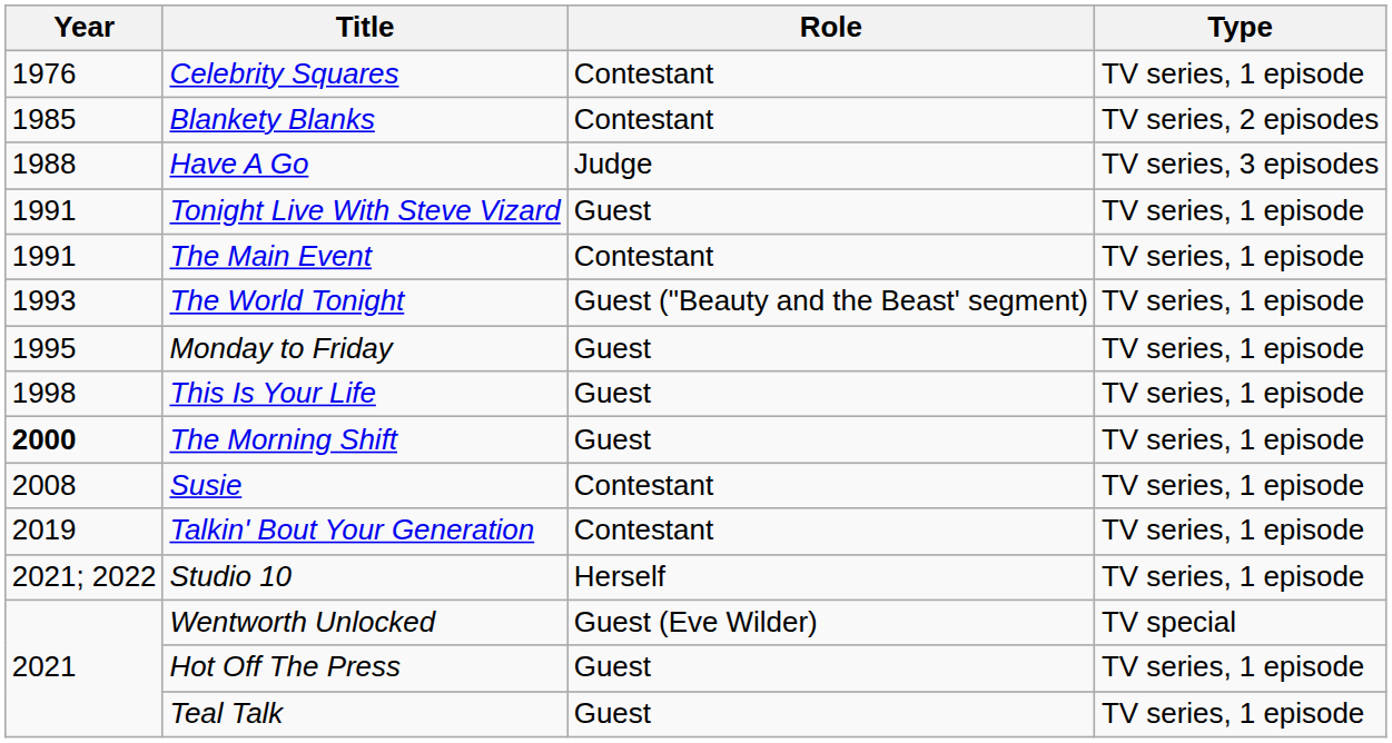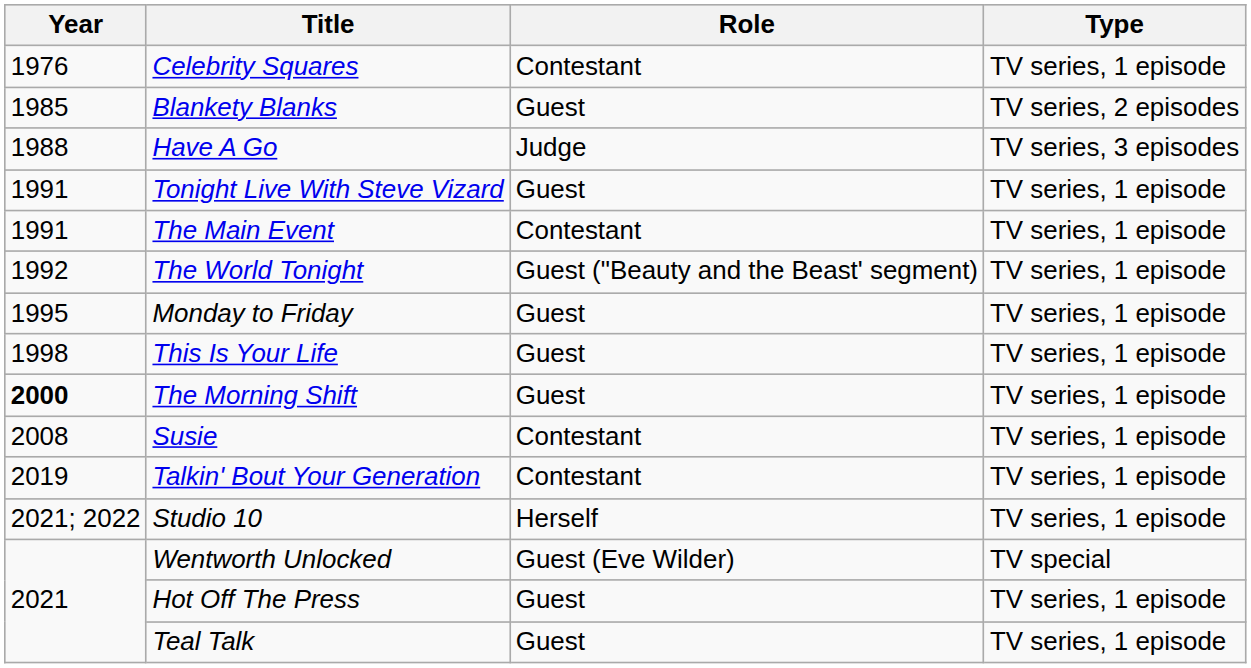Blankety Blanks | Role: Contestant -> Guest
The World Tonight | Year: 1993 -> 1992
